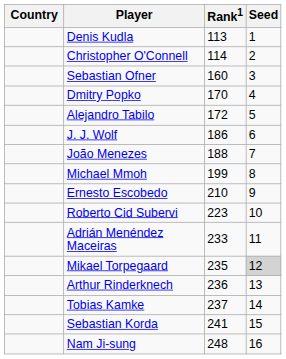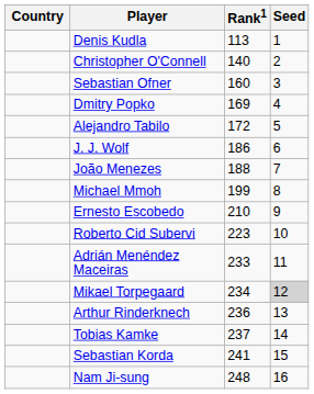Christopher O'Connell | Rank1: 114 -> 140
Dmitry Popko | Rank1: 170 -> 169
Mikael Torpegaard | Rank1: 235 -> 234
